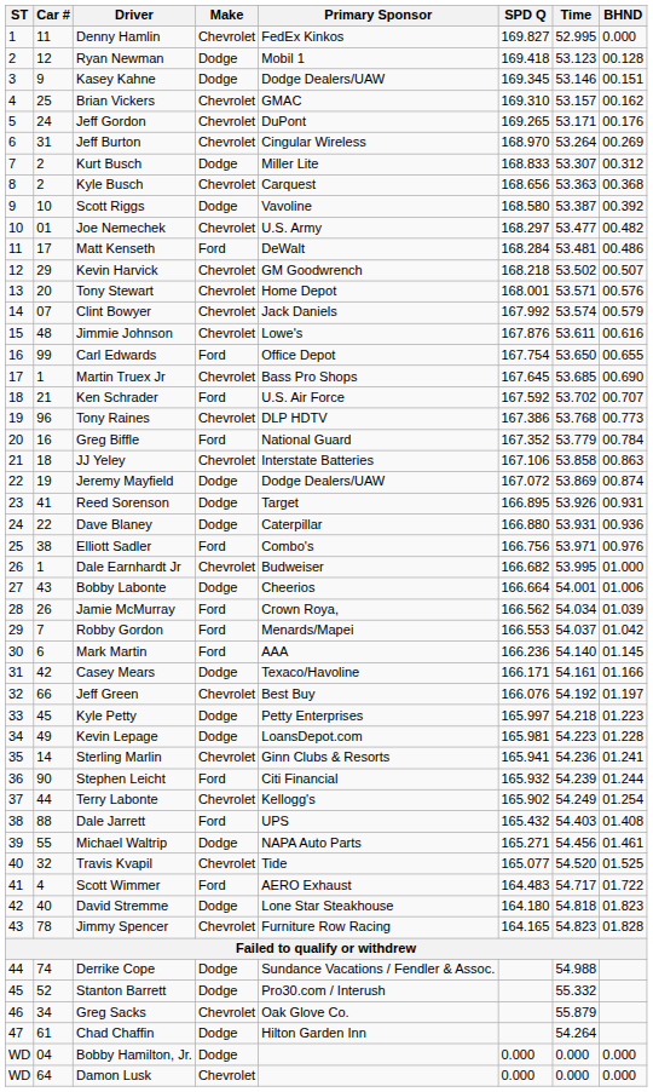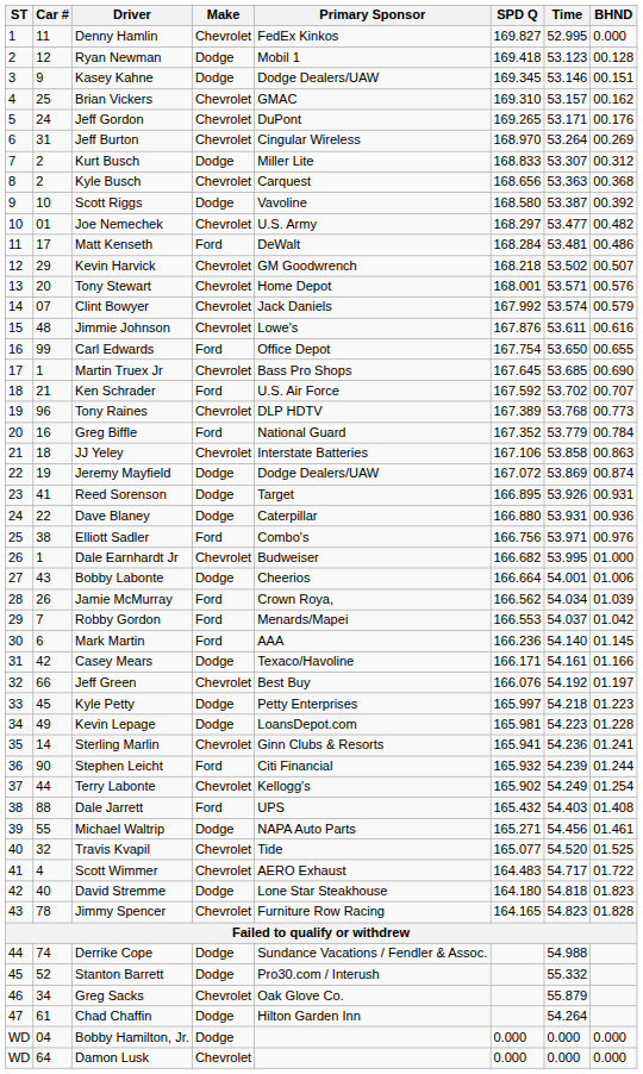Tony Raines | SPD Q: 167.386 -> 167.389
Scott Wimmer | Make: Ford -> Chevrolet
